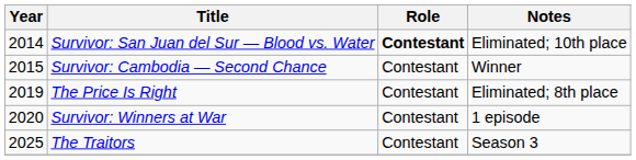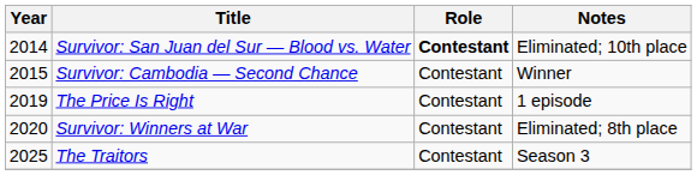The Price Is Right | Notes: Eliminated; 8th place -> 1 episode
Survivor: Winners at War | Notes: 1 episode -> Eliminated; 8th place
